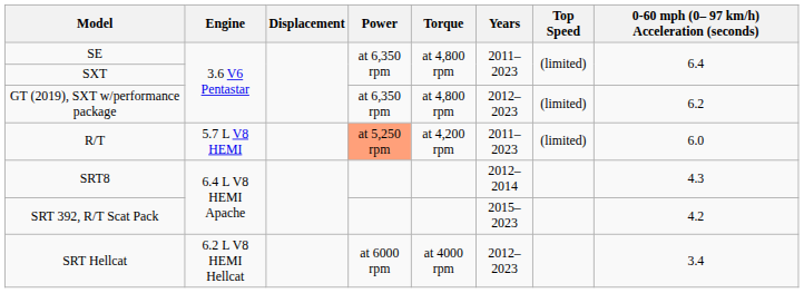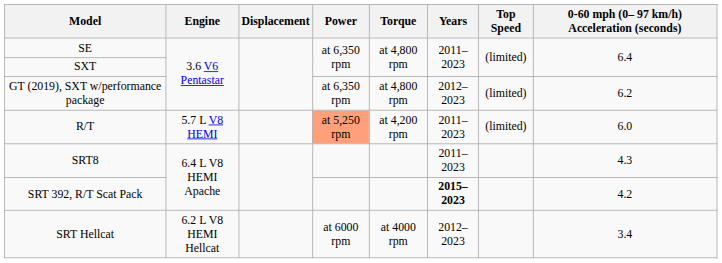SRT8 | Years: 2012–2014 -> 2011–2023
SRT 392, R/T Scat Pack | Years: normal -> bold
